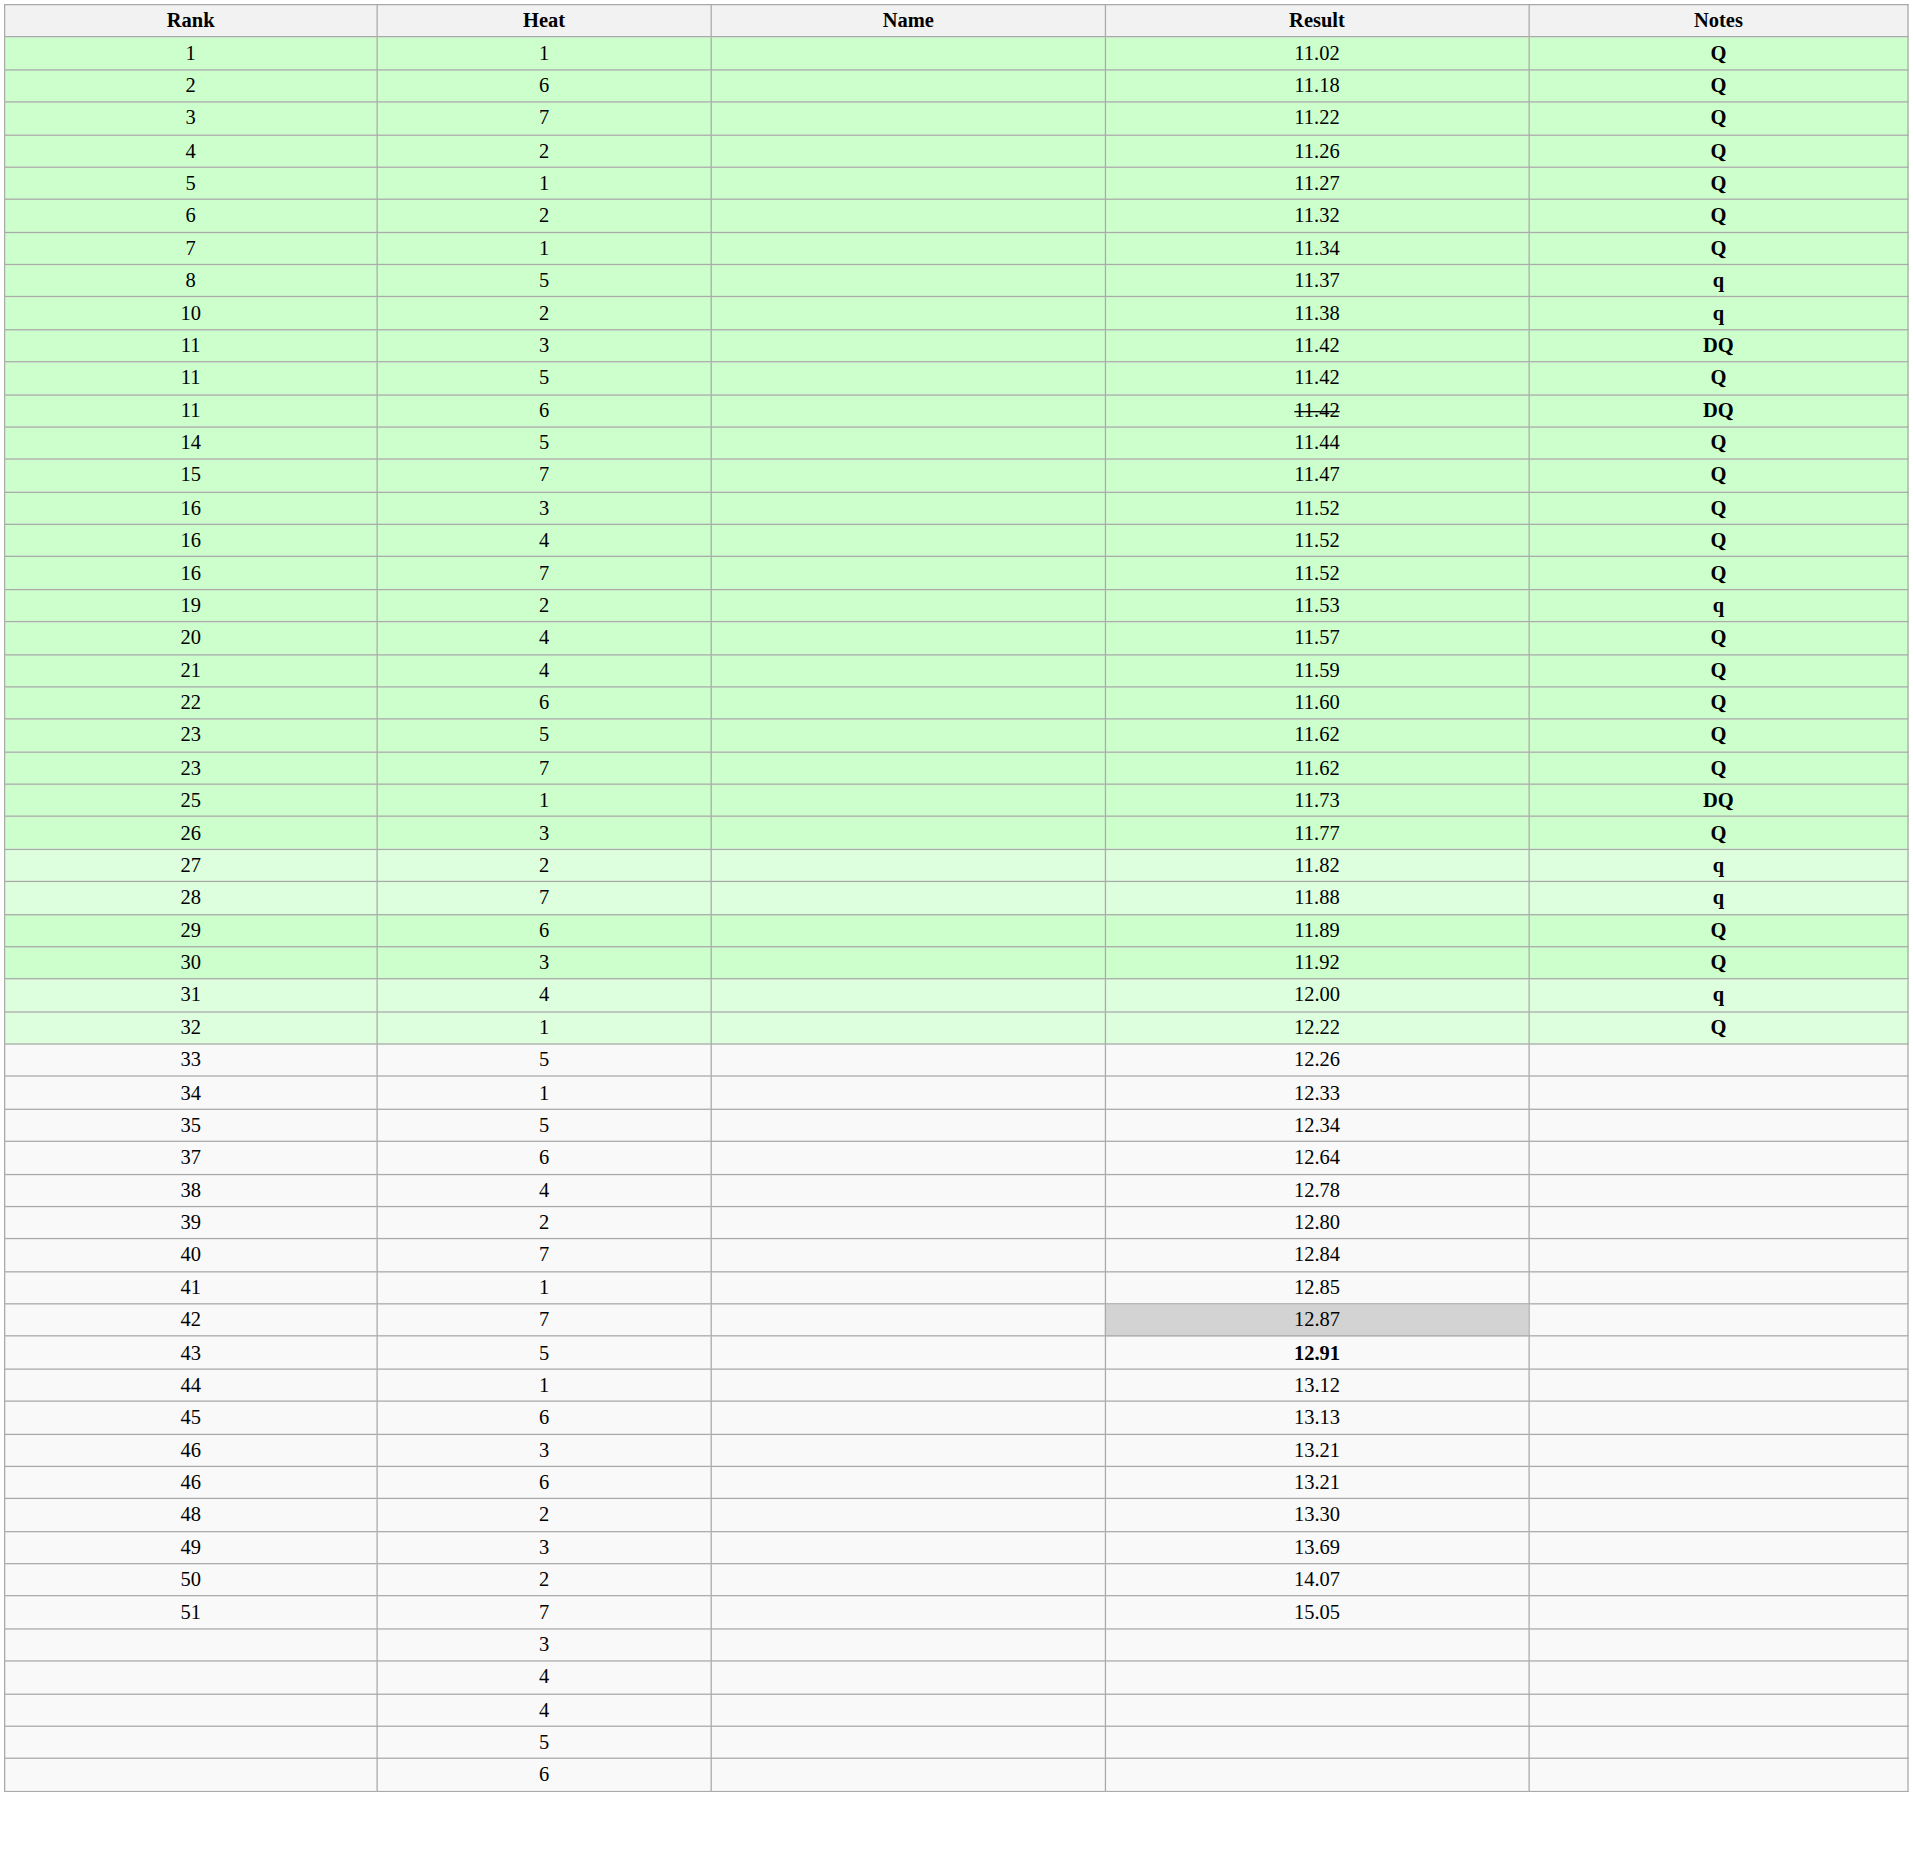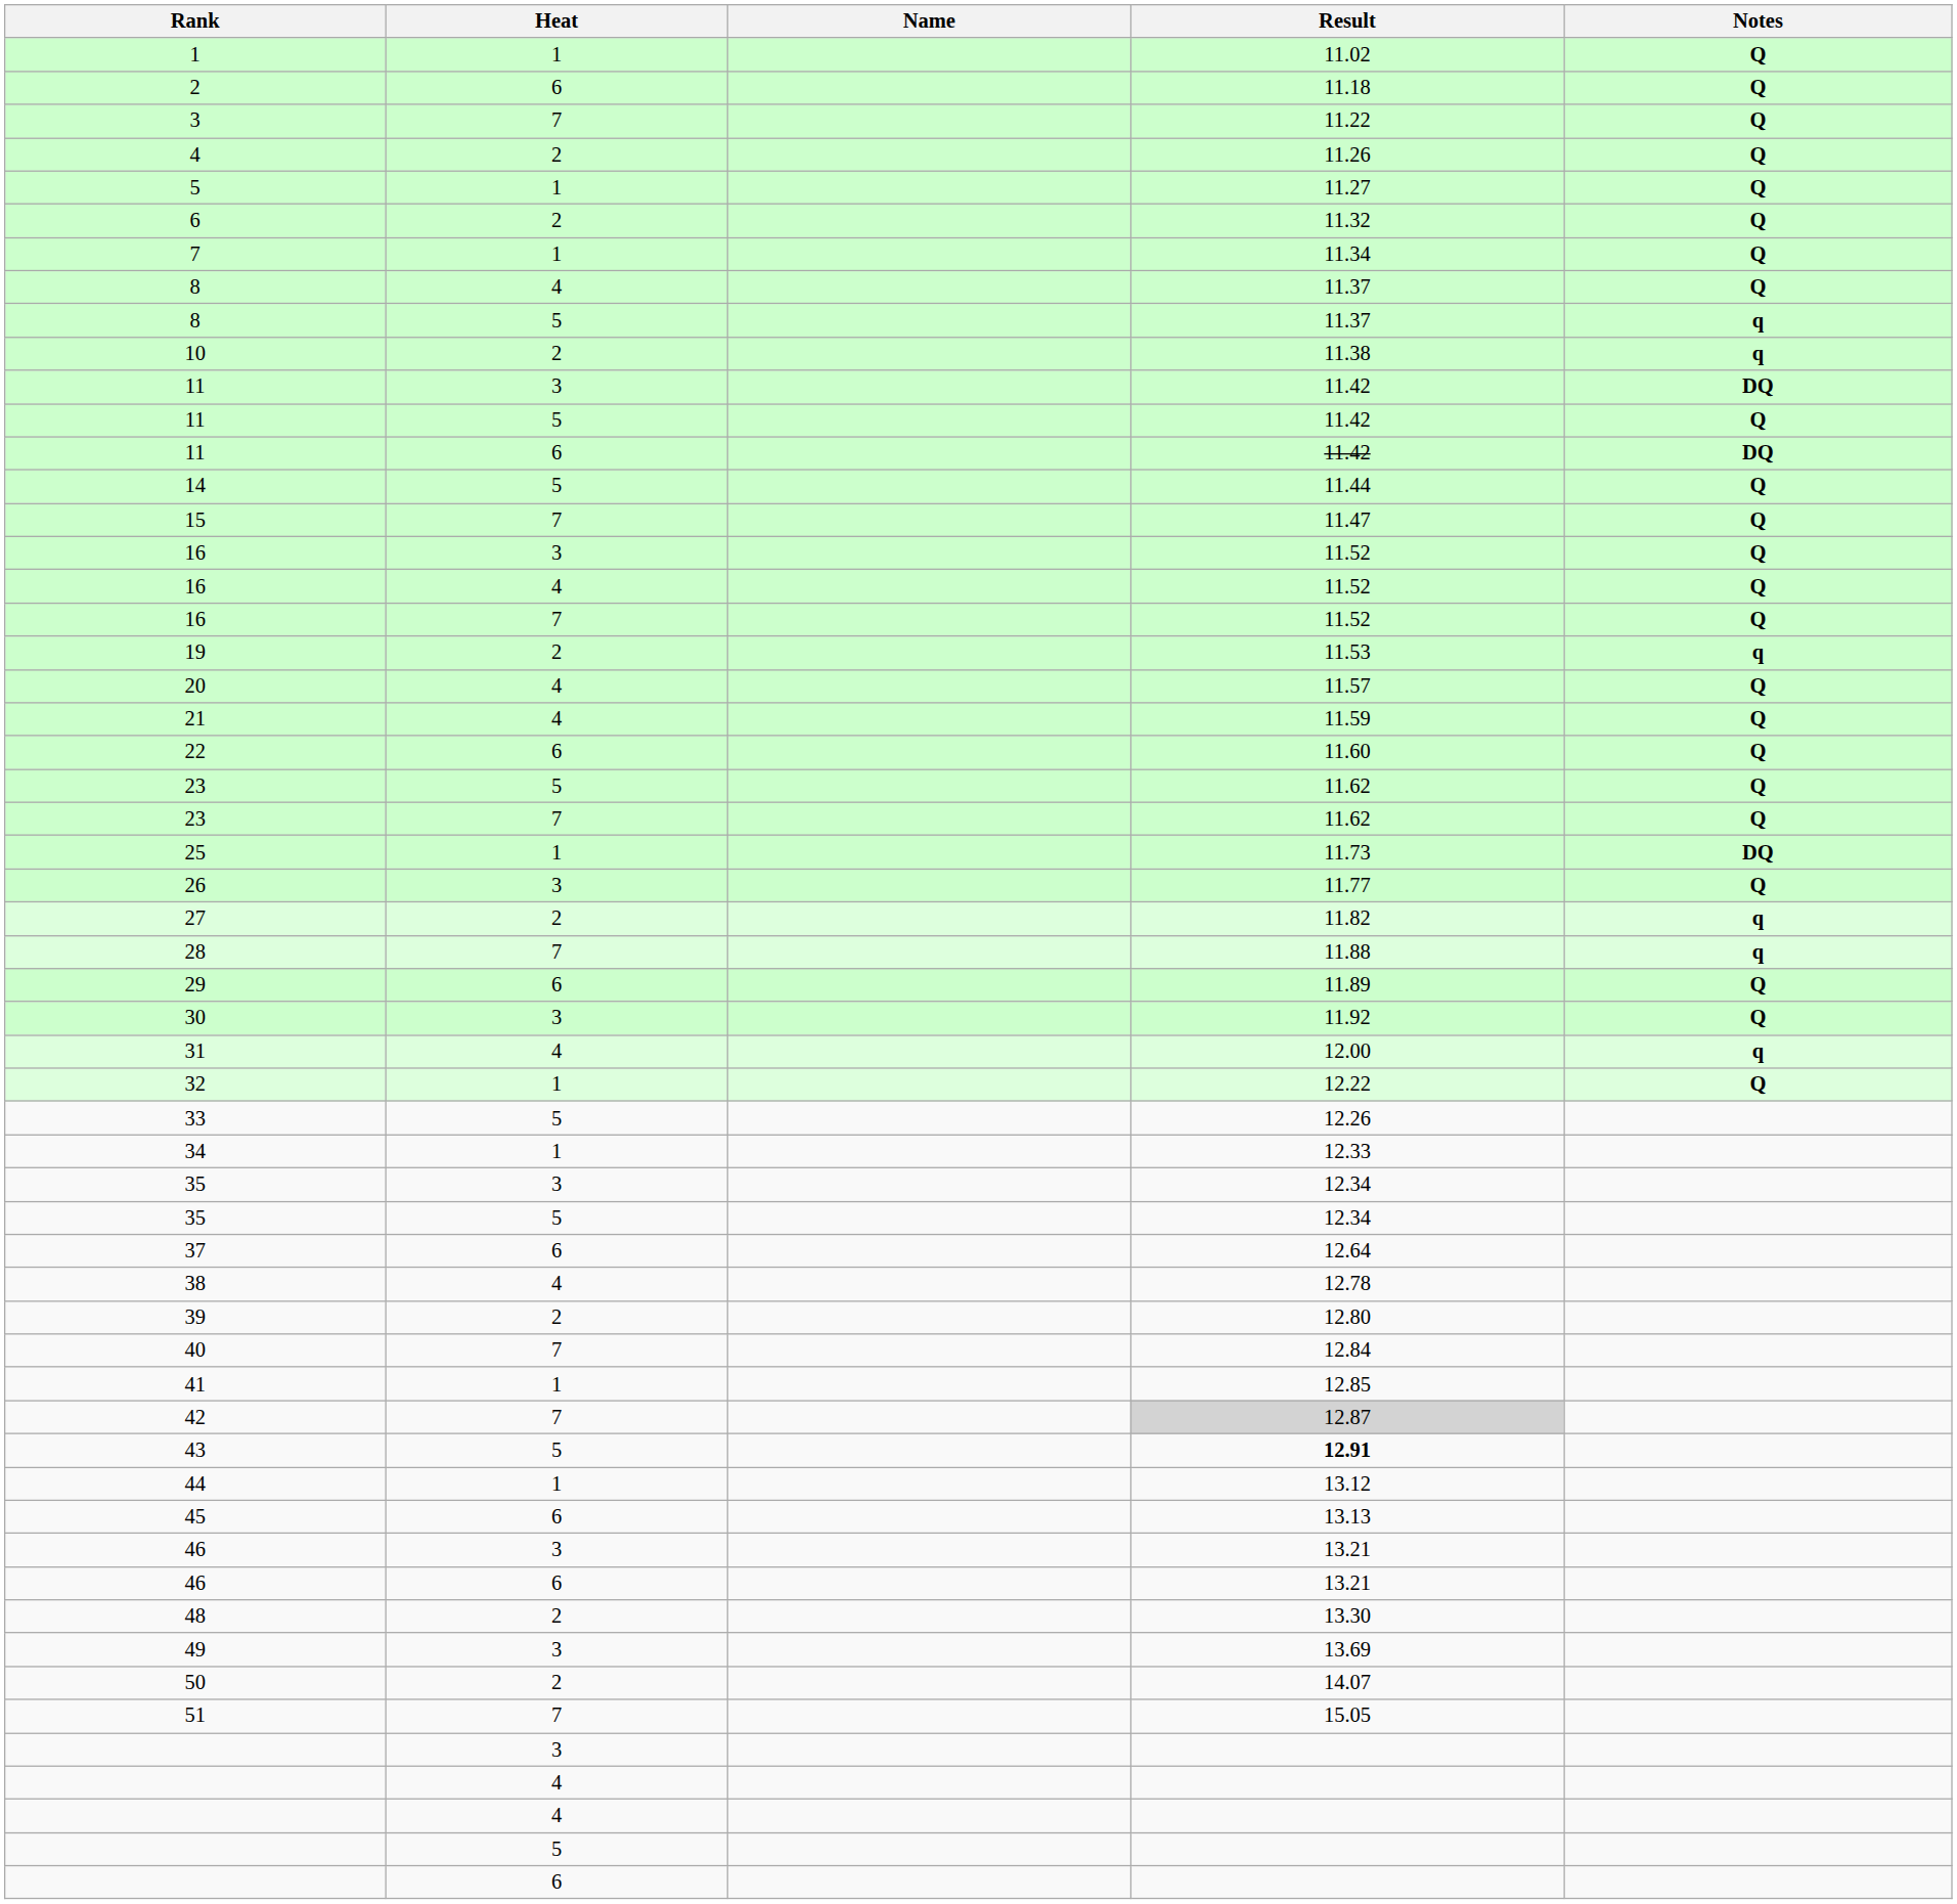+ row: 8 | 4 | 11.37 | Q
+ row: 35 | 3 | 12.34
